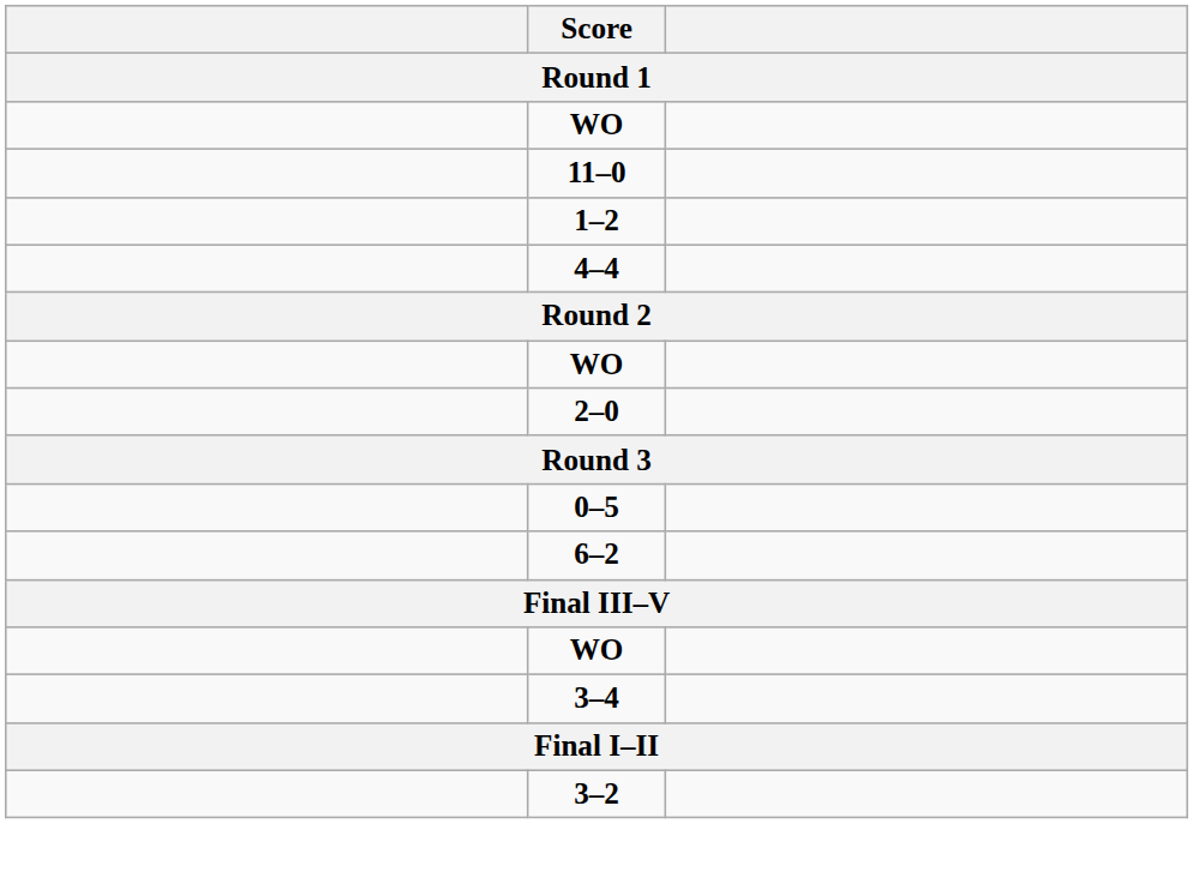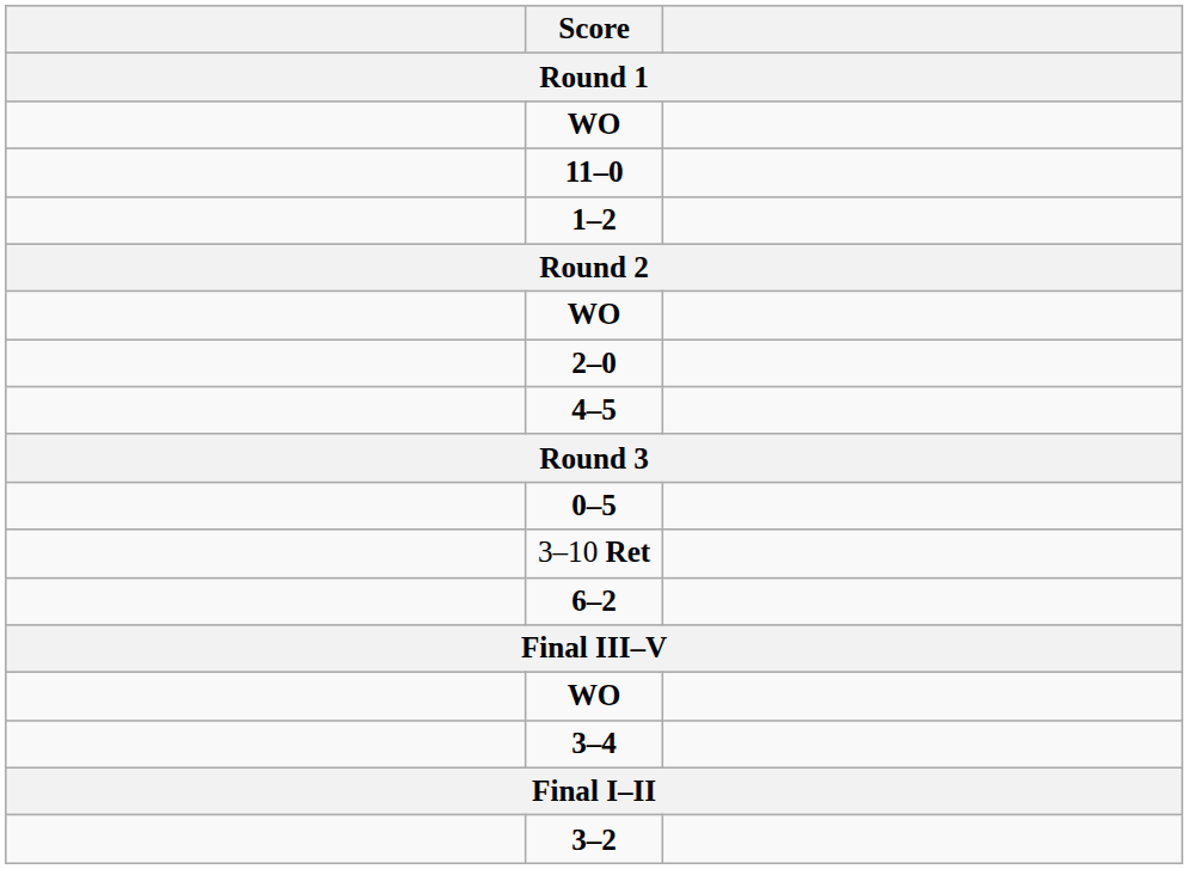- row: 4–4
+ row: 4–5
+ row: 3–10 Ret
